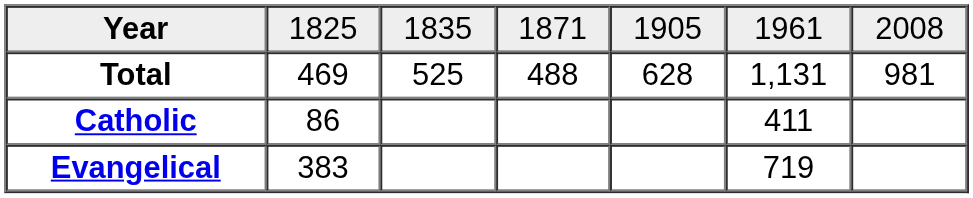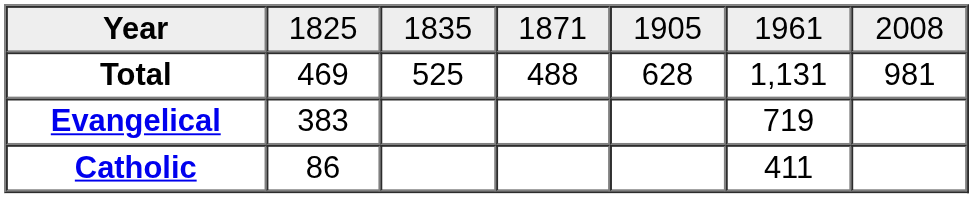rows swapped: Catholic <-> Evangelical
